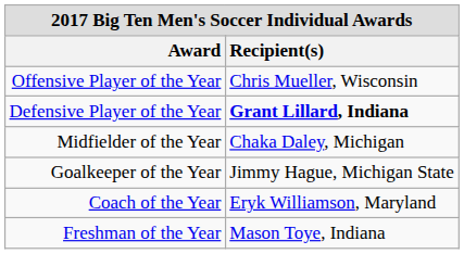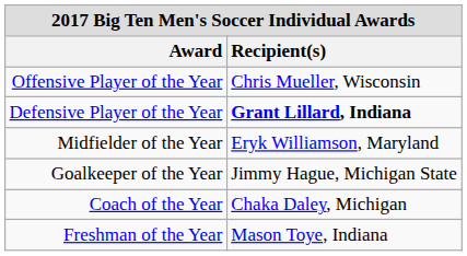Midfielder of the Year | Recipient(s): Chaka Daley, Michigan -> Eryk Williamson, Maryland
Coach of the Year | Recipient(s): Eryk Williamson, Maryland -> Chaka Daley, Michigan
